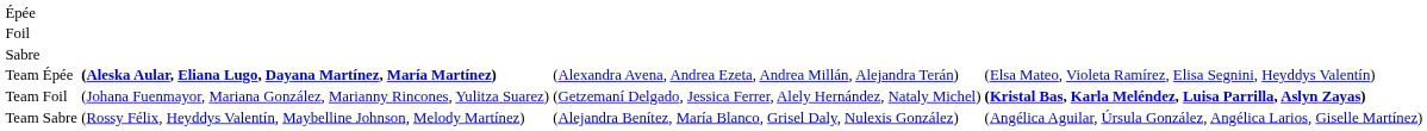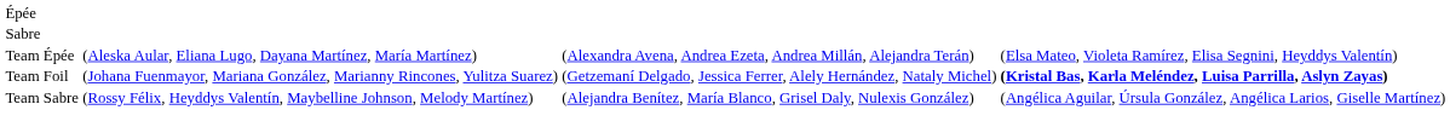- row: Foil
Team Épée | column 2: bold -> normal
